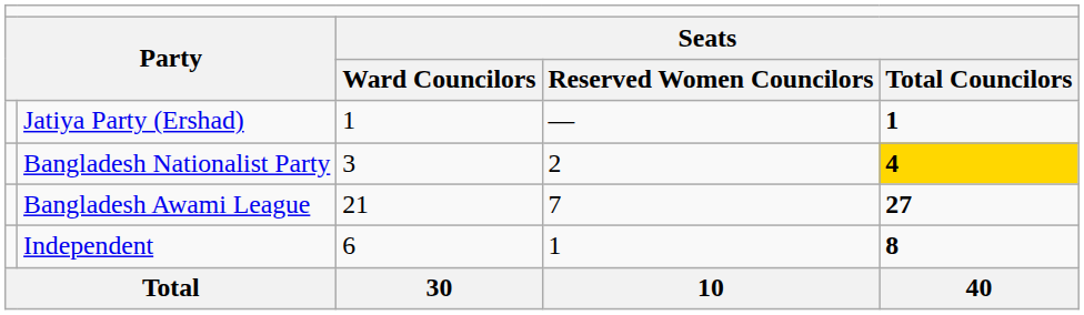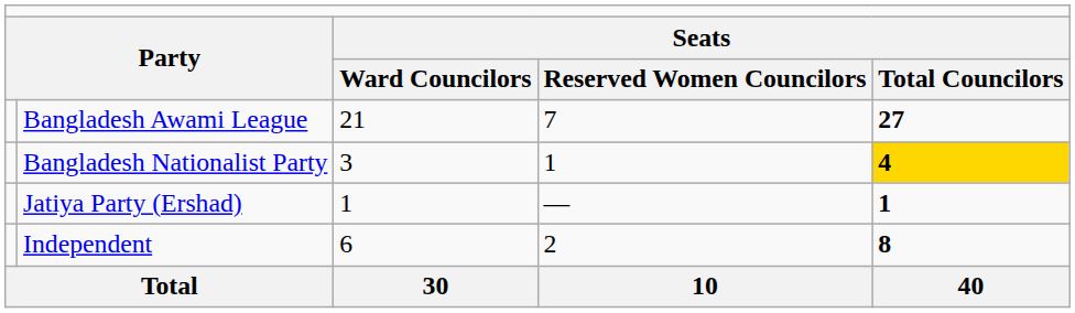rows swapped: Bangladesh Awami League <-> Jatiya Party (Ershad)
Bangladesh Nationalist Party | column 4: 2 -> 1
Independent | column 4: 1 -> 2
